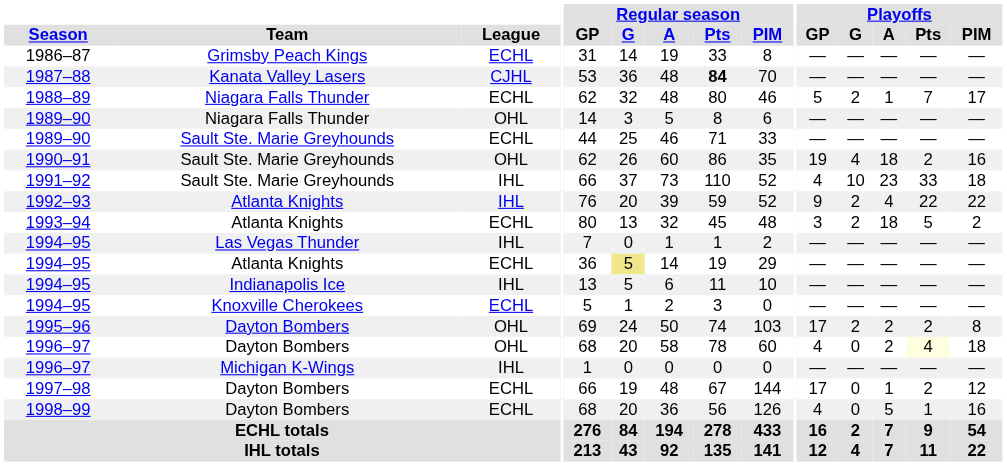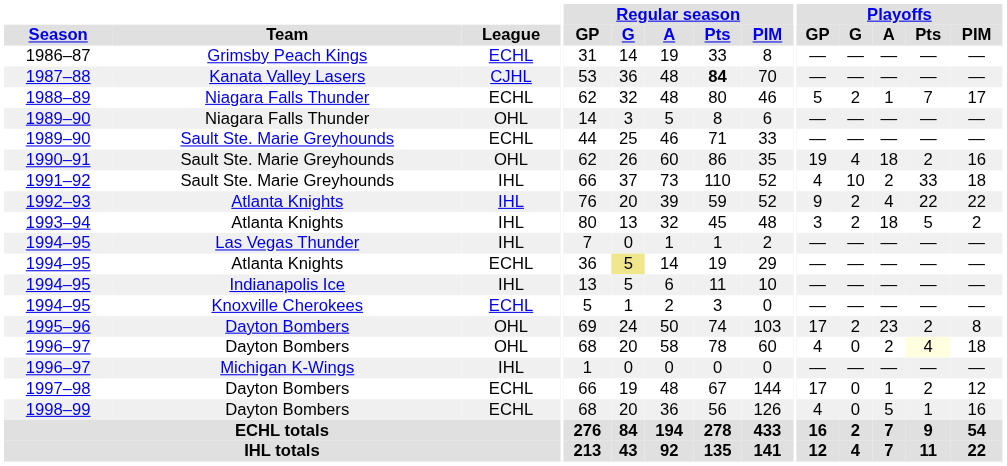1991–92 | Playoffs / A: 23 -> 2
1993–94 | League: ECHL -> IHL
1995–96 | Playoffs / A: 2 -> 23
